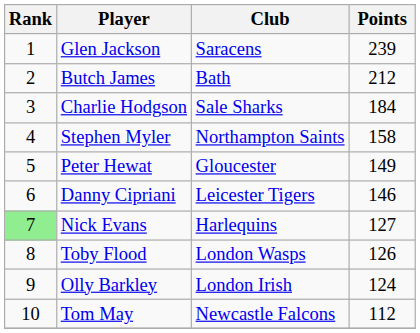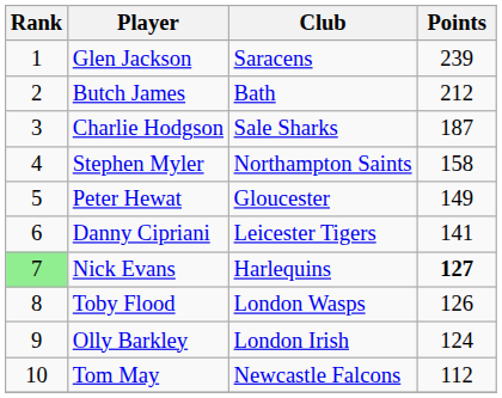Charlie Hodgson | Points: 184 -> 187
Danny Cipriani | Points: 146 -> 141
Nick Evans | Points: normal -> bold
